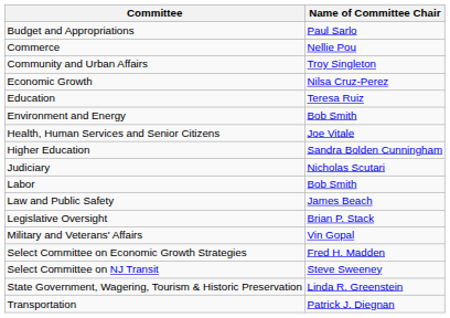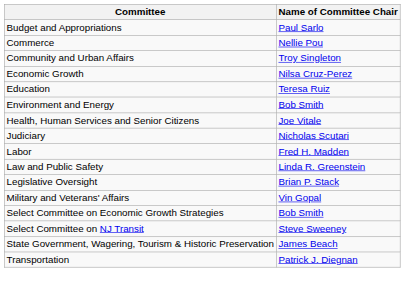- row: Higher Education | Sandra Bolden Cunningham
Labor | Name of Committee Chair: Bob Smith -> Fred H. Madden
Law and Public Safety | Name of Committee Chair: James Beach -> Linda R. Greenstein
Select Committee on Economic Growth Strategies | Name of Committee Chair: Fred H. Madden -> Bob Smith
State Government, Wagering, Tourism & Historic Preservation | Name of Committee Chair: Linda R. Greenstein -> James Beach
